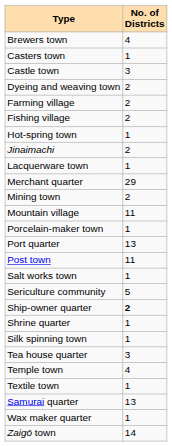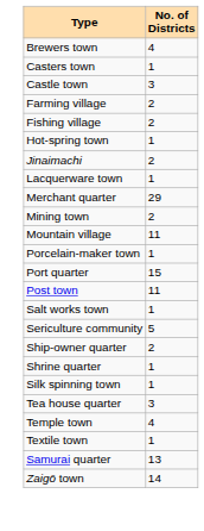- row: Dyeing and weaving town | 2
Port quarter | No. of Districts: 13 -> 15
Ship-owner quarter | No. of Districts: bold -> normal
- row: Wax maker quarter | 1
